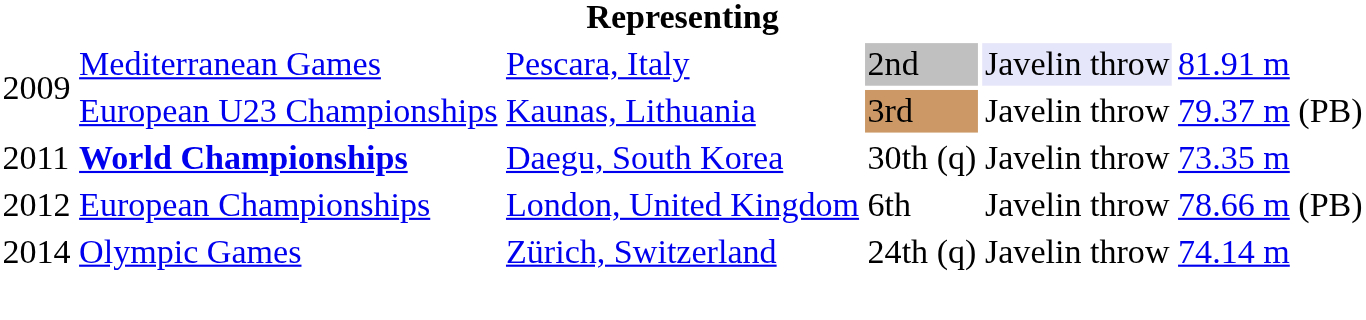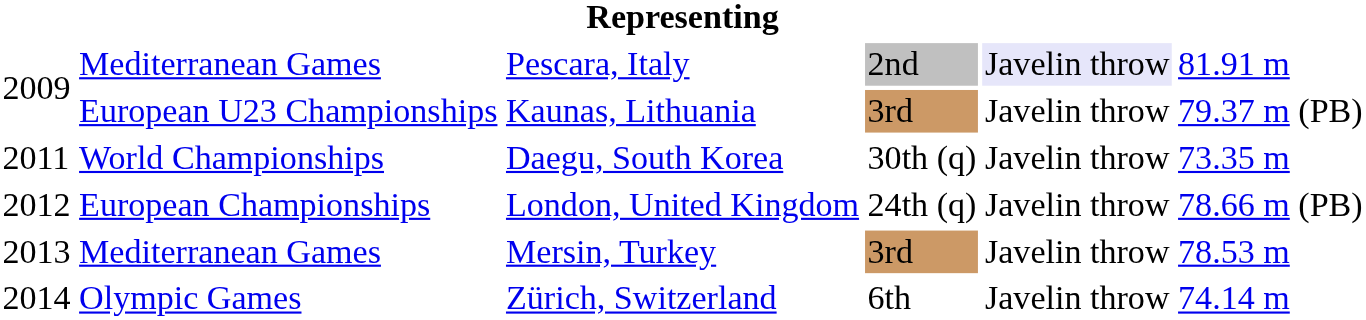Daegu, South Korea | column 2: bold -> normal
London, United Kingdom | column 4: 6th -> 24th (q)
+ row: 2013 | Mediterranean Games | Mersin, Turkey | 3rd | Javelin throw | 78.53 m
Zürich, Switzerland | column 4: 24th (q) -> 6th
